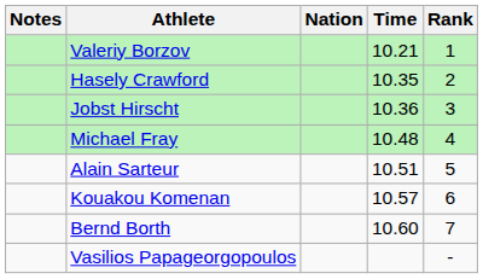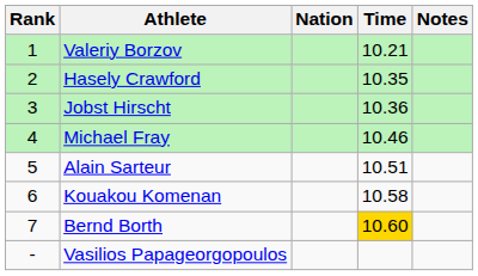columns swapped: Rank <-> Notes
Michael Fray | Time: 10.48 -> 10.46
Kouakou Komenan | Time: 10.57 -> 10.58
Bernd Borth | Time: no background -> gold background
